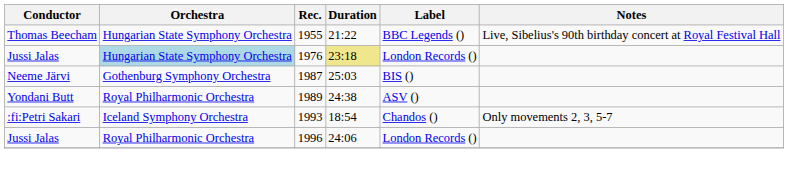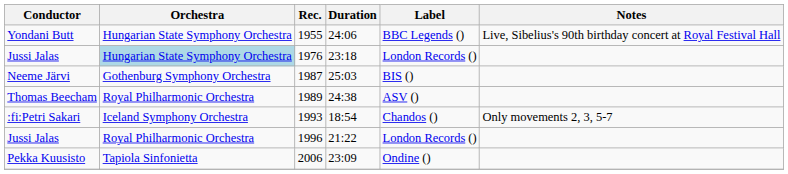1955 | Conductor: Thomas Beecham -> Yondani Butt
1955 | Duration: 21:22 -> 24:06
1976 | Duration: khaki background -> no background
1989 | Conductor: Yondani Butt -> Thomas Beecham
1996 | Duration: 24:06 -> 21:22
+ row: Pekka Kuusisto | Tapiola Sinfonietta | 2006 | 23:09 | Ondine ()
